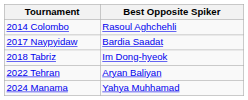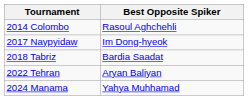2017 Naypyidaw | Best Opposite Spiker: Bardia Saadat -> Im Dong-hyeok
2018 Tabriz | Best Opposite Spiker: Im Dong-hyeok -> Bardia Saadat
